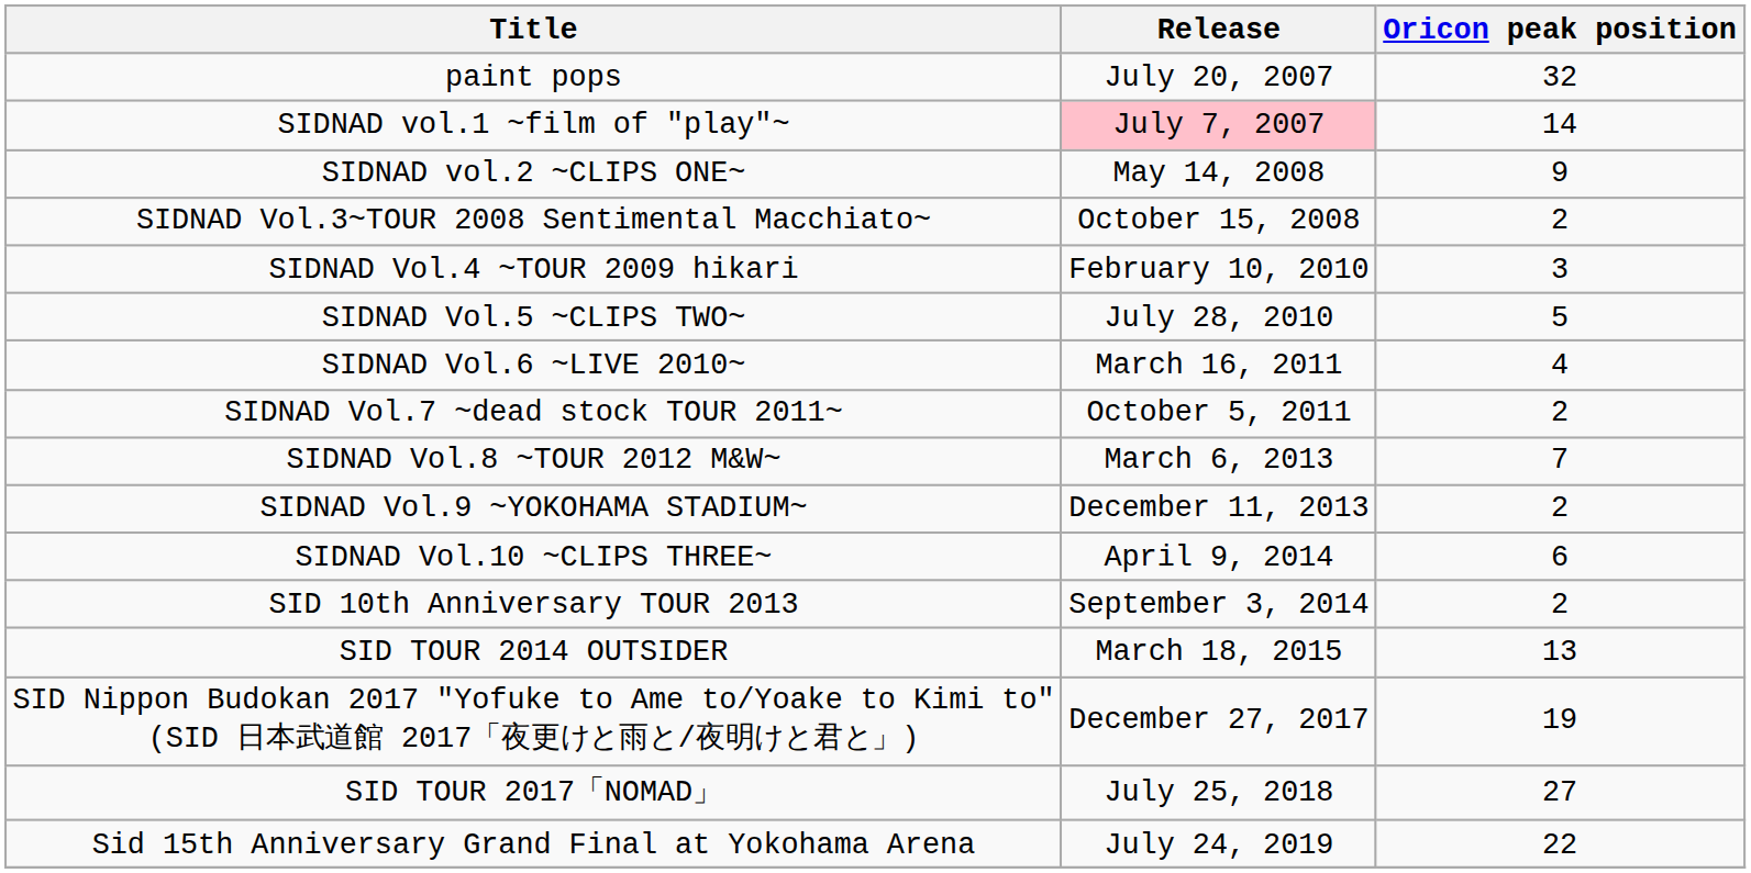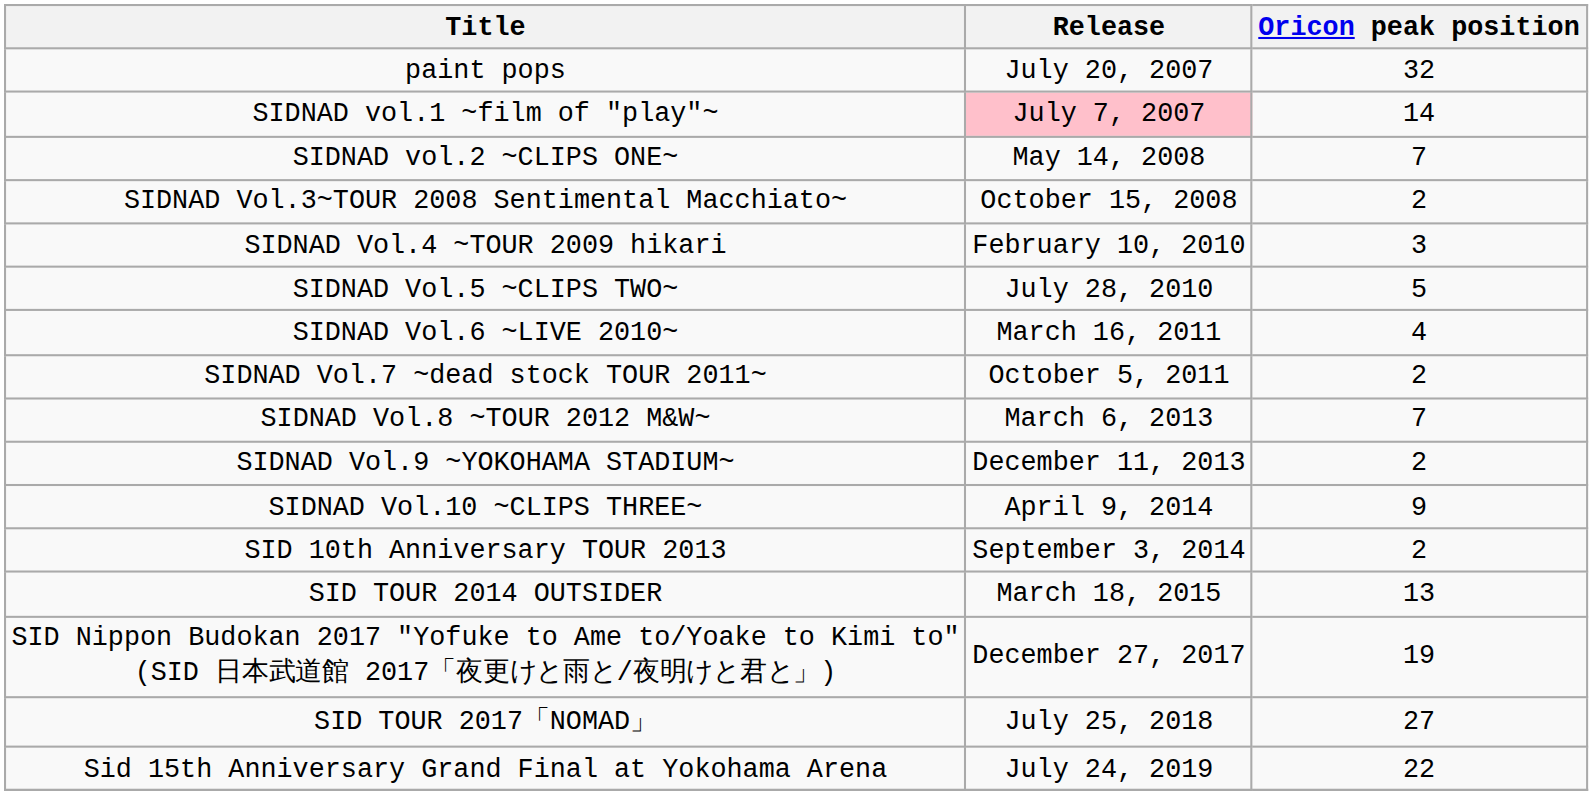SIDNAD vol.2 ~CLIPS ONE~ | Oricon peak position: 9 -> 7
SIDNAD Vol.10 ~CLIPS THREE~ | Oricon peak position: 6 -> 9
